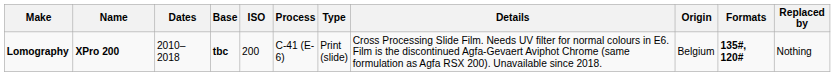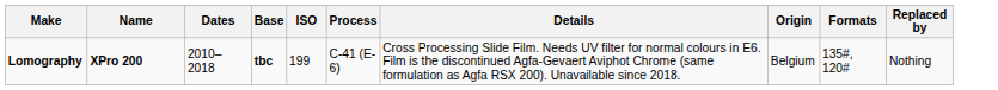- column: Type | Print (slide)
Lomography | ISO: 200 -> 199
Lomography | Formats: bold -> normal
